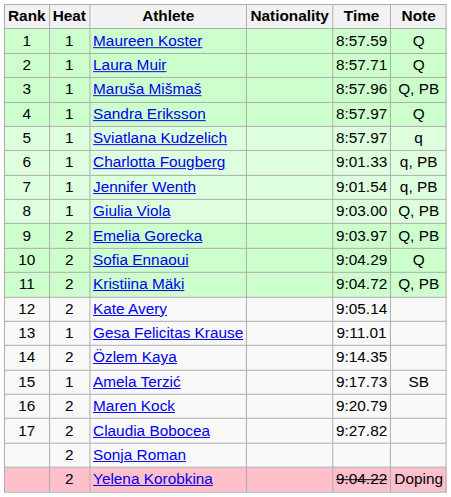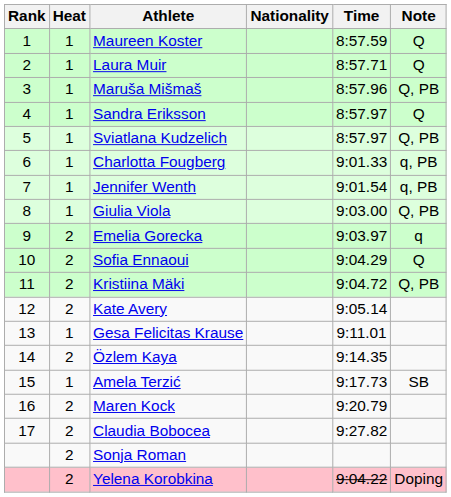Sviatlana Kudzelich | Note: q -> Q, PB
Emelia Gorecka | Note: Q, PB -> q
